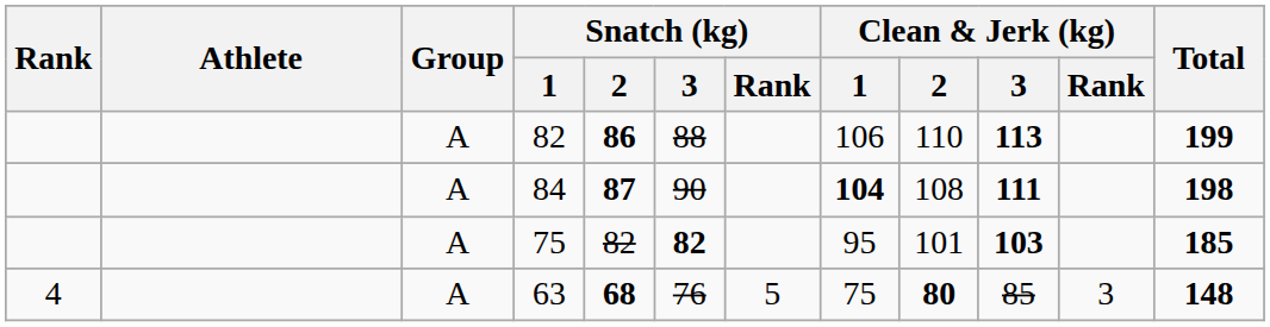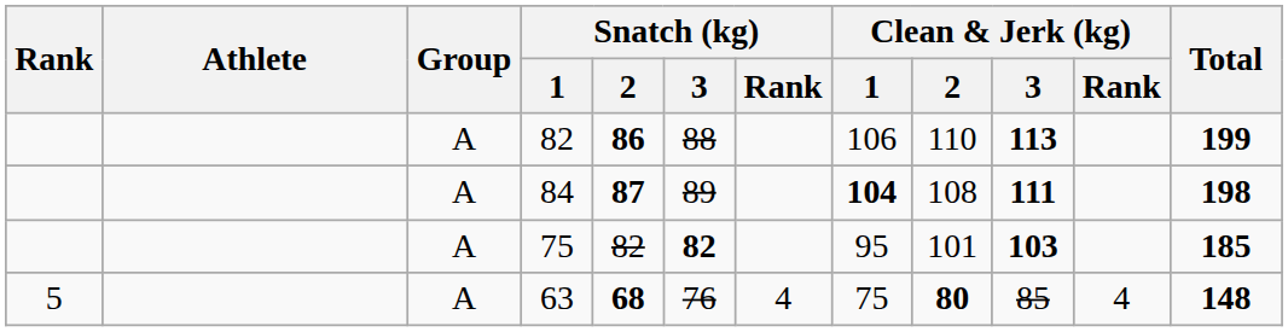84 | Snatch (kg) / 3: 90 -> 89
63 | Rank: 4 -> 5
63 | Snatch (kg) / Rank: 5 -> 4
63 | Clean & Jerk (kg) / Rank: 3 -> 4
